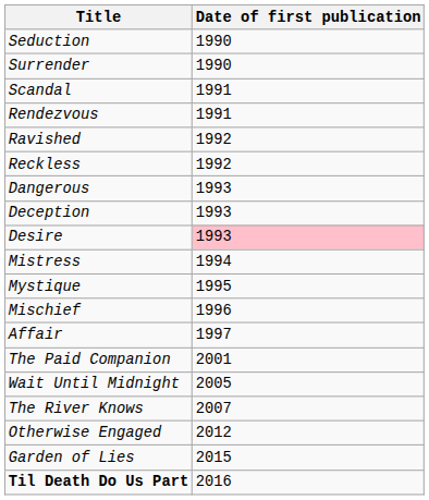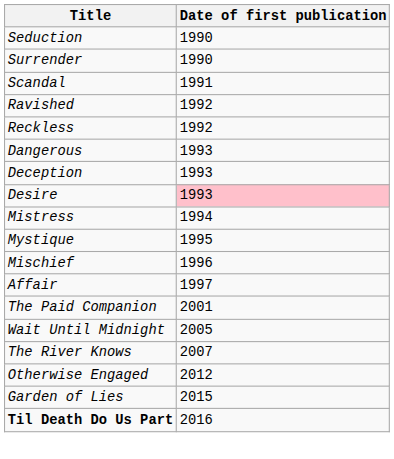- row: Rendezvous | 1991
